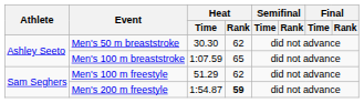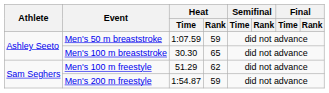Men's 50 m breaststroke | Heat / Time: 30.30 -> 1:07.59
Men's 50 m breaststroke | Heat / Rank: 62 -> 59
Men's 100 m breaststroke | Heat / Time: 1:07.59 -> 30.30
Men's 200 m freestyle | Heat / Rank: bold -> normal
